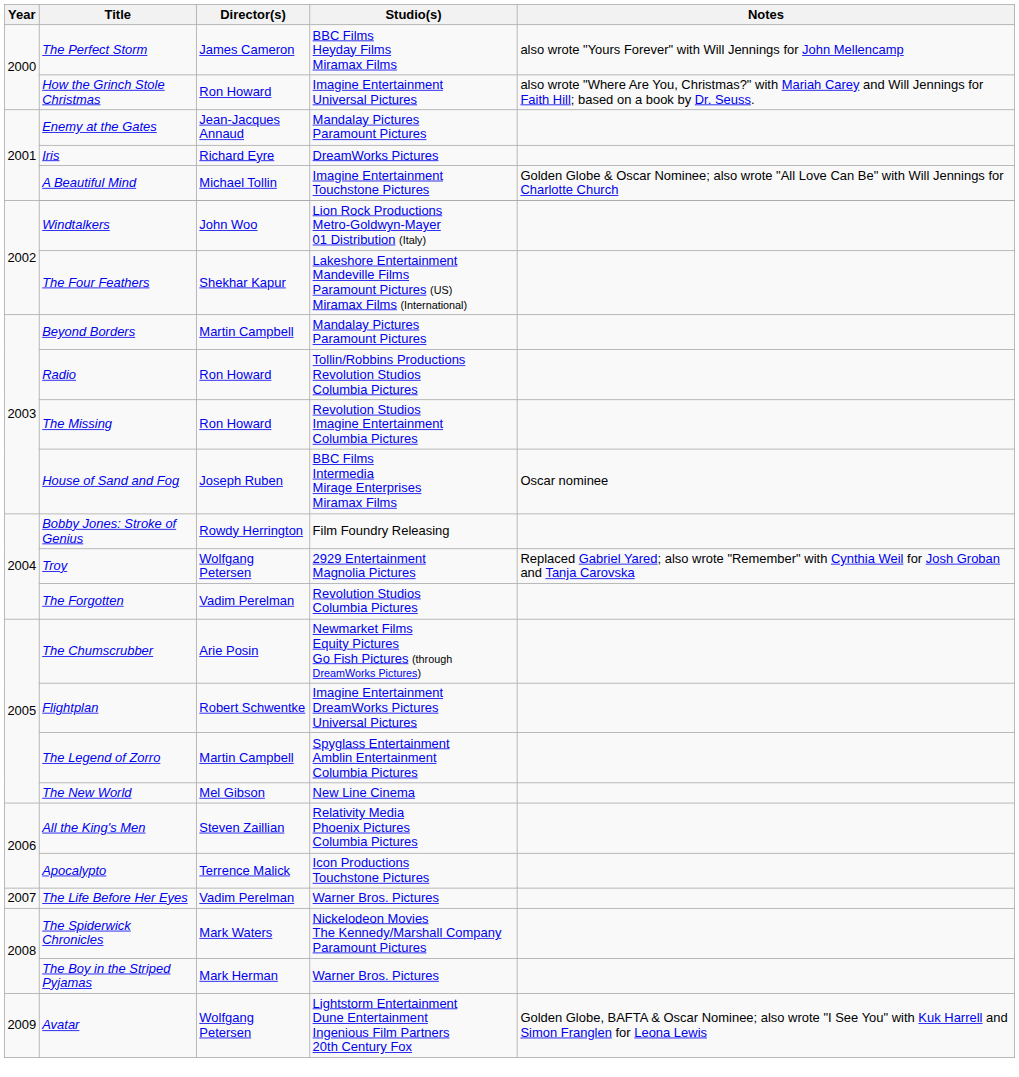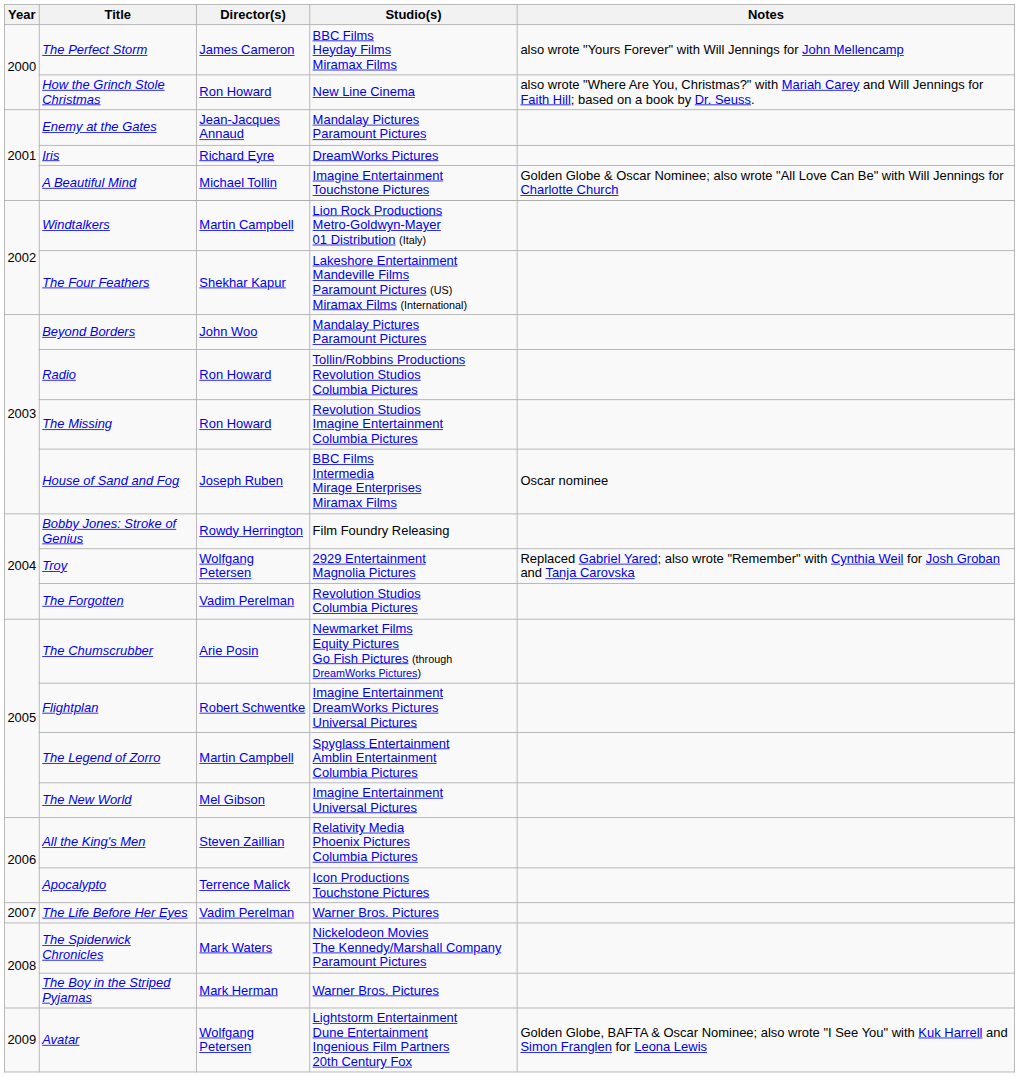How the Grinch Stole Christmas | Studio(s): Imagine Entertainment Universal Pictures -> New Line Cinema
Windtalkers | Director(s): John Woo -> Martin Campbell
Beyond Borders | Director(s): Martin Campbell -> John Woo
The New World | Studio(s): New Line Cinema -> Imagine Entertainment Universal Pictures
